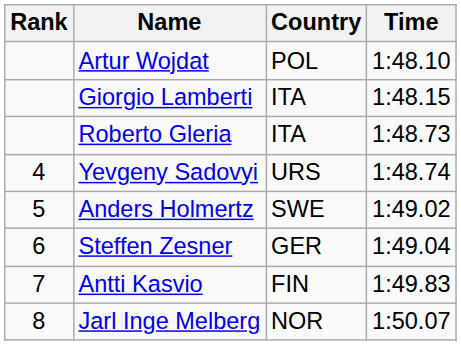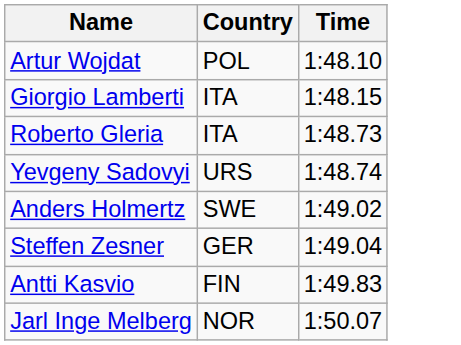- column: Rank | 4 | 5 | 6 | 7 | 8
